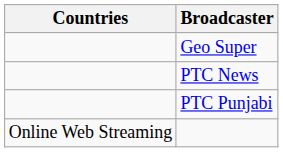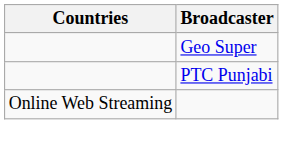- row: PTC News
